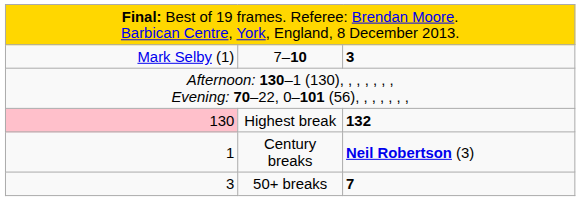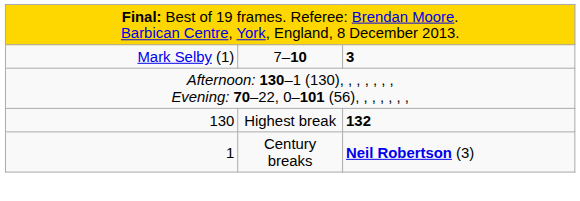Highest break | column 1: pink background -> no background
- row: 3 | 50+ breaks | 7
